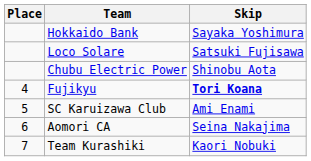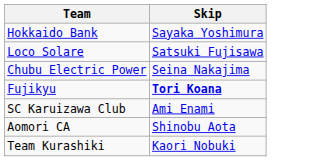- column: Place | 4 | 5 | 6 | 7
Chubu Electric Power | Skip: Shinobu Aota -> Seina Nakajima
Aomori CA | Skip: Seina Nakajima -> Shinobu Aota
